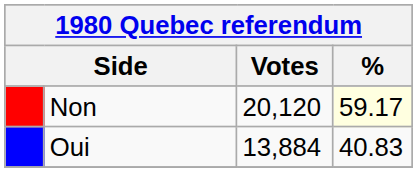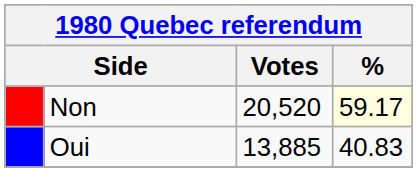Non | Votes: 20,120 -> 20,520
Oui | Votes: 13,884 -> 13,885
